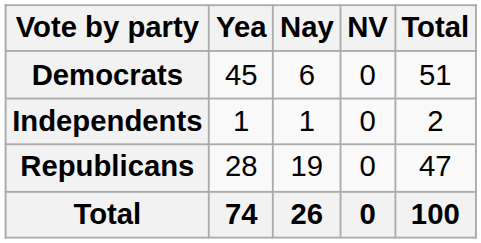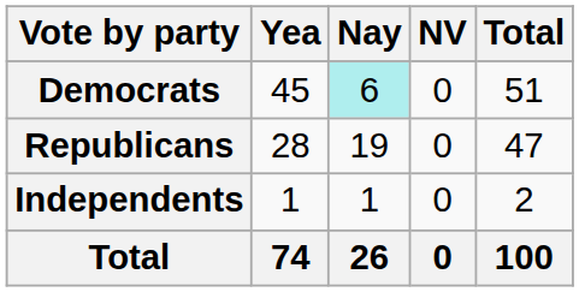Democrats | Nay: no background -> paleturquoise background
rows swapped: Republicans <-> Independents
